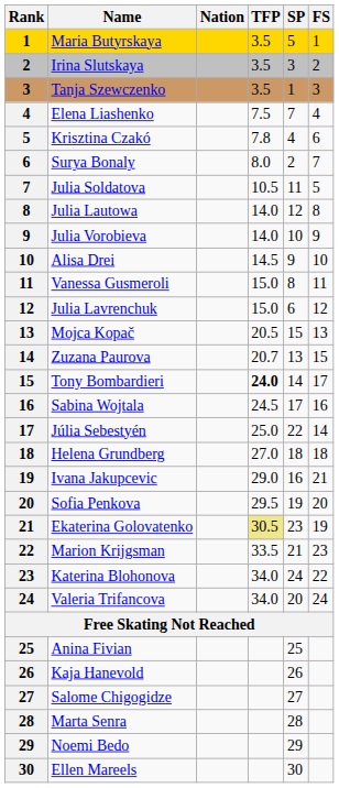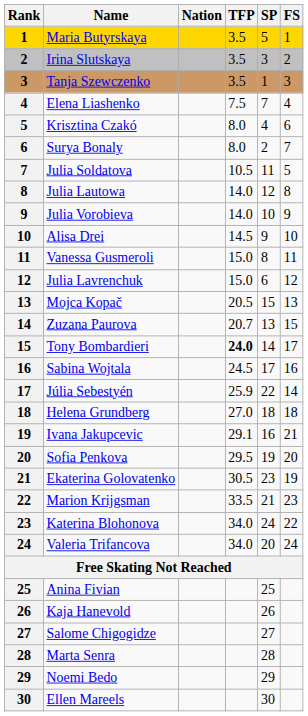Krisztina Czakó | TFP: 7.8 -> 8.0
Júlia Sebestyén | TFP: 25.0 -> 25.9
Ivana Jakupcevic | TFP: 29.0 -> 29.1
Ekaterina Golovatenko | TFP: khaki background -> no background
